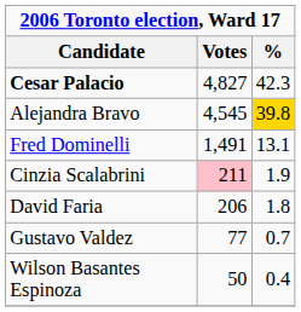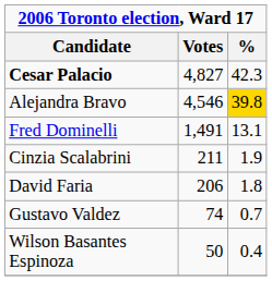Alejandra Bravo | Votes: 4,545 -> 4,546
Cinzia Scalabrini | Votes: pink background -> no background
Gustavo Valdez | Votes: 77 -> 74
